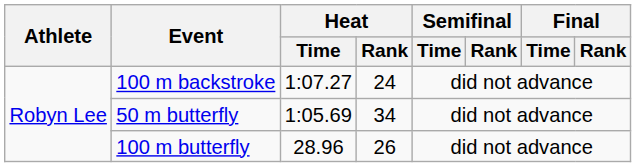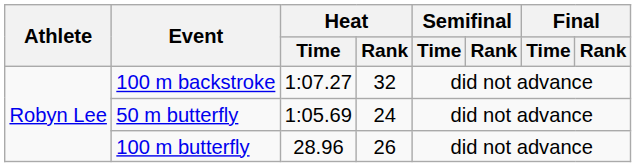100 m backstroke | Heat / Rank: 24 -> 32
50 m butterfly | Heat / Rank: 34 -> 24
